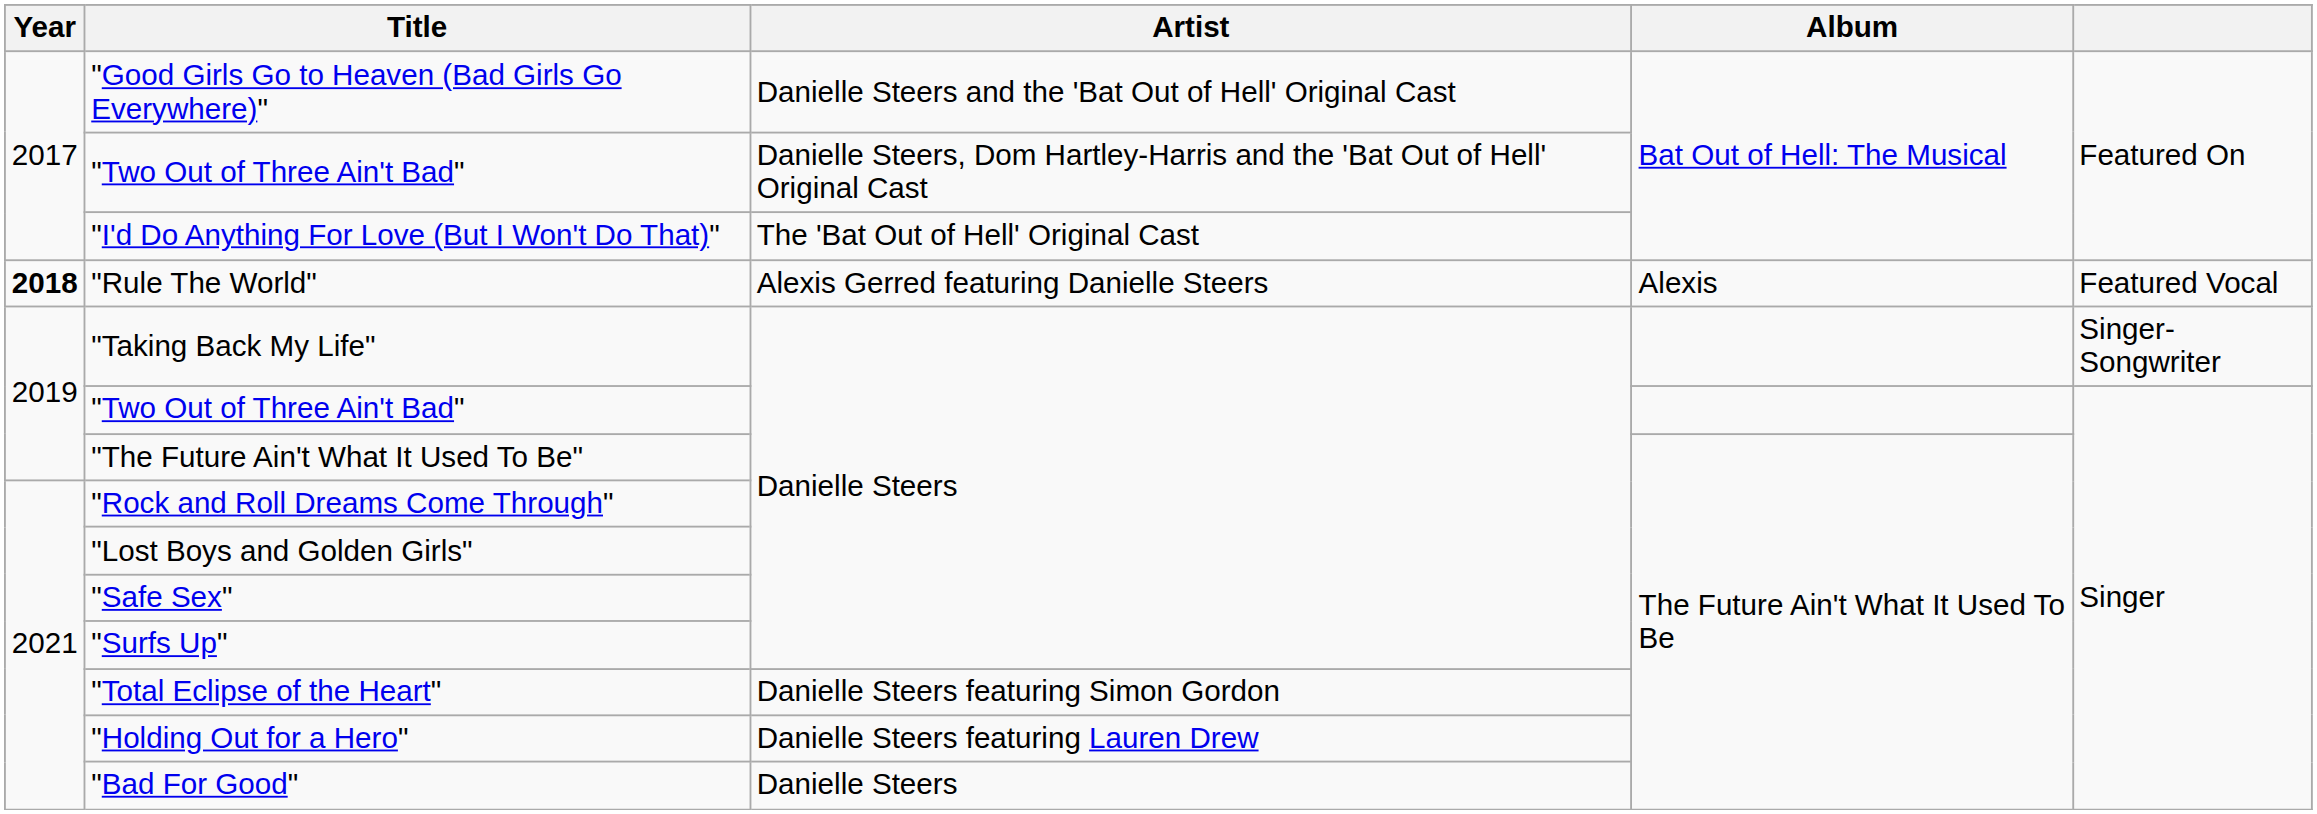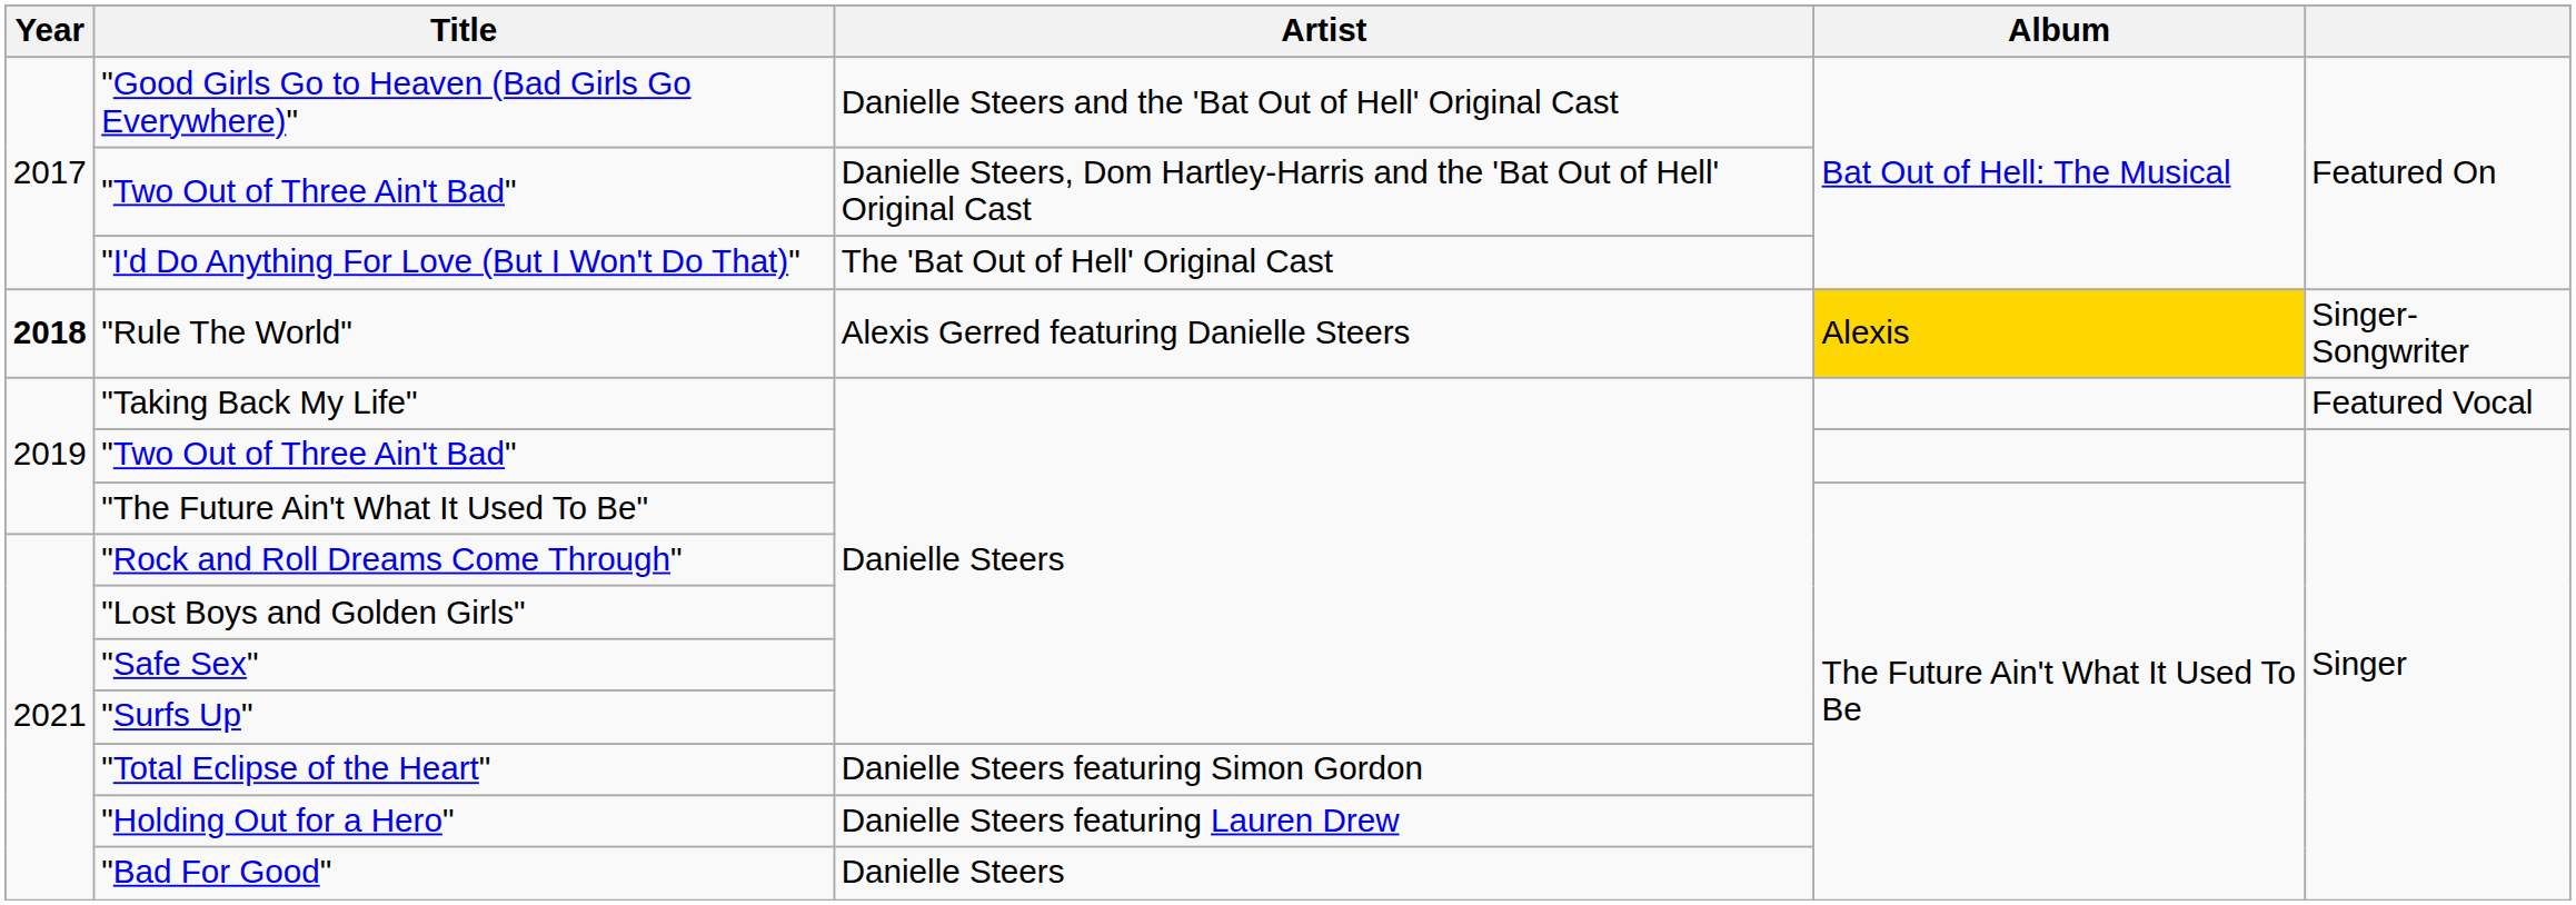"Rule The World" | Album: no background -> gold background
"Rule The World" | column 5: Featured Vocal -> Singer-Songwriter
"Taking Back My Life" | column 5: Singer-Songwriter -> Featured Vocal
